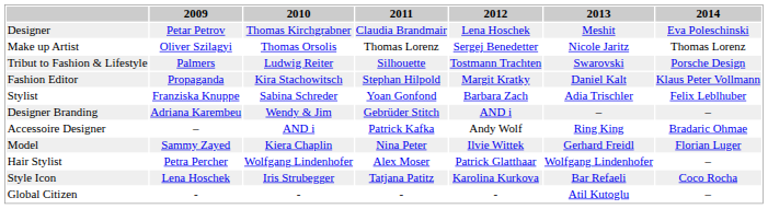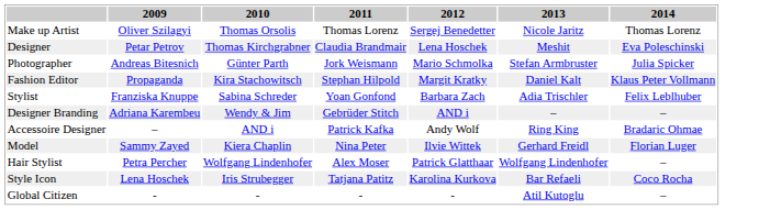rows swapped: Designer <-> Make up Artist
- row: Tribut to Fashion & Lifestyle | Palmers | Ludwig Reiter | Silhouette | Tostmann Trachten | Swarovski | Porsche Design
+ row: Photographer | Andreas Bitesnich | Günter Parth | Jork Weismann | Mario Schmolka | Stefan Armbruster | Julia Spicker
